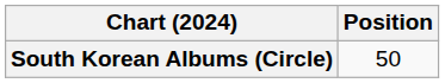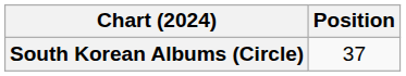South Korean Albums (Circle) | Position: 50 -> 37
